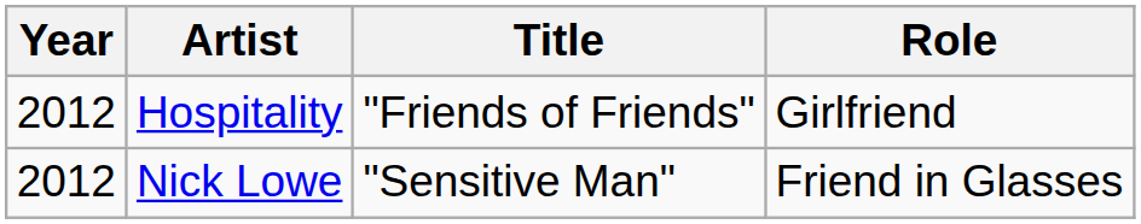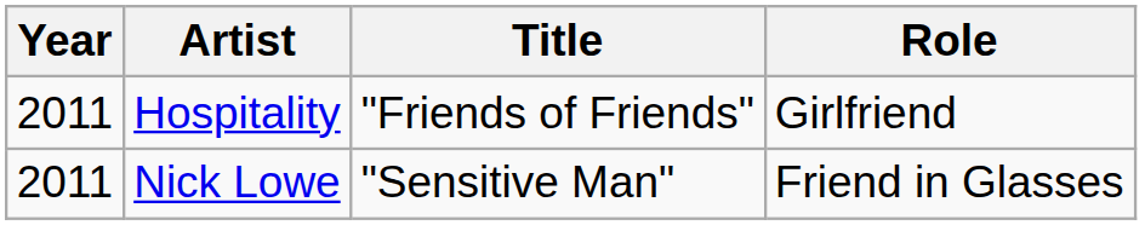Hospitality | Year: 2012 -> 2011
Nick Lowe | Year: 2012 -> 2011
